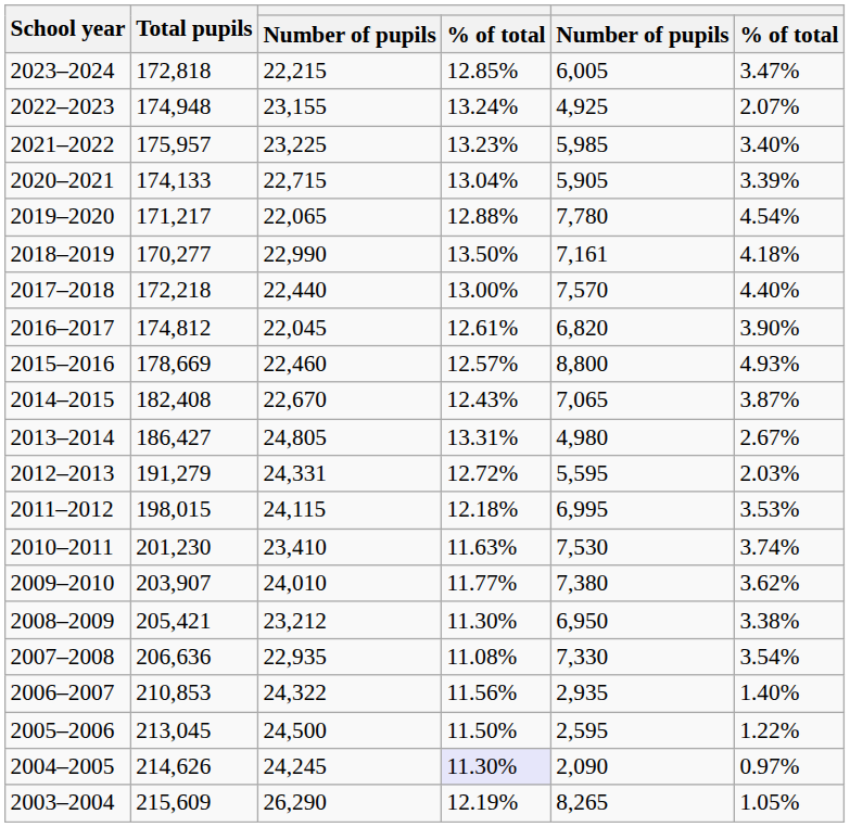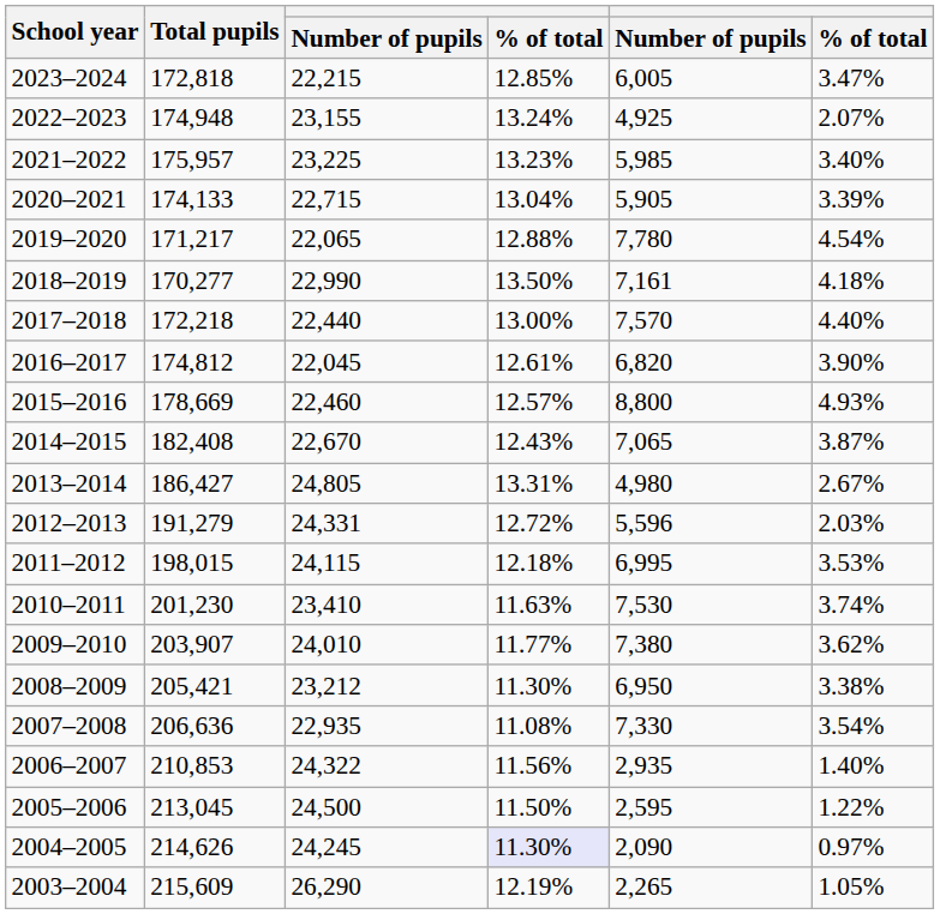2012–2013 | column 5: 5,595 -> 5,596
2003–2004 | column 5: 8,265 -> 2,265
